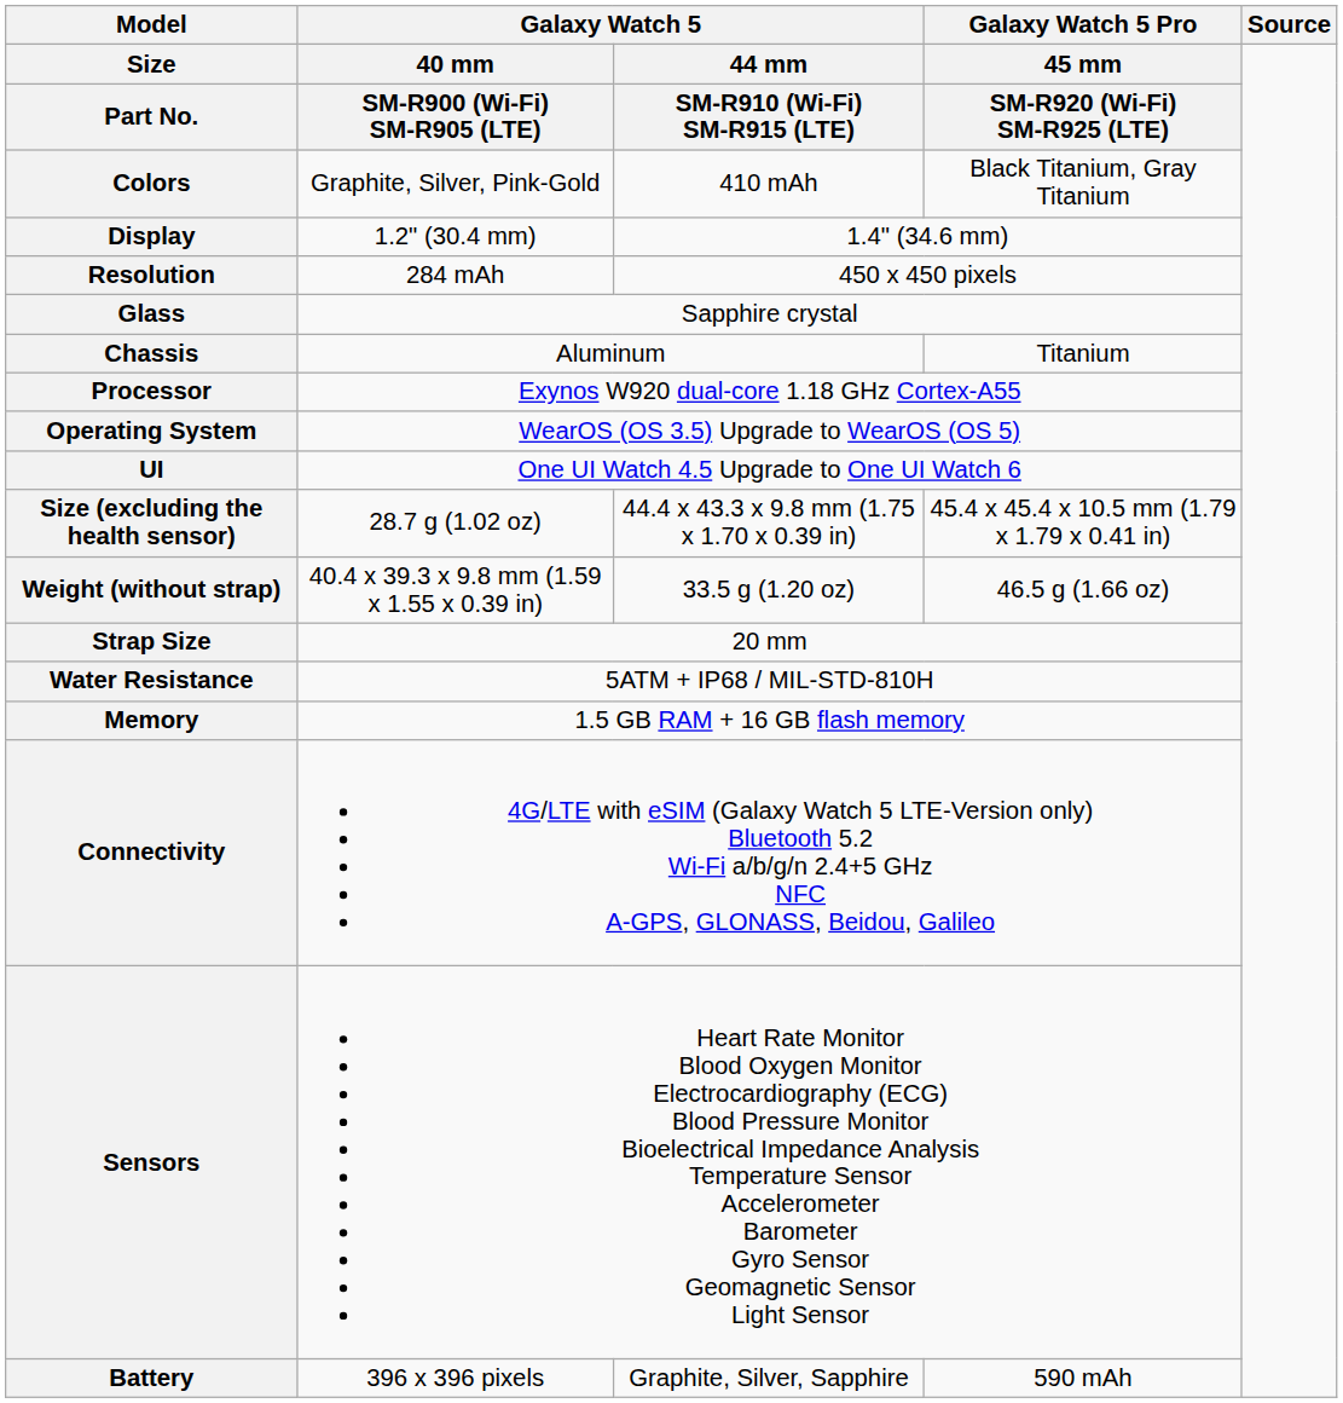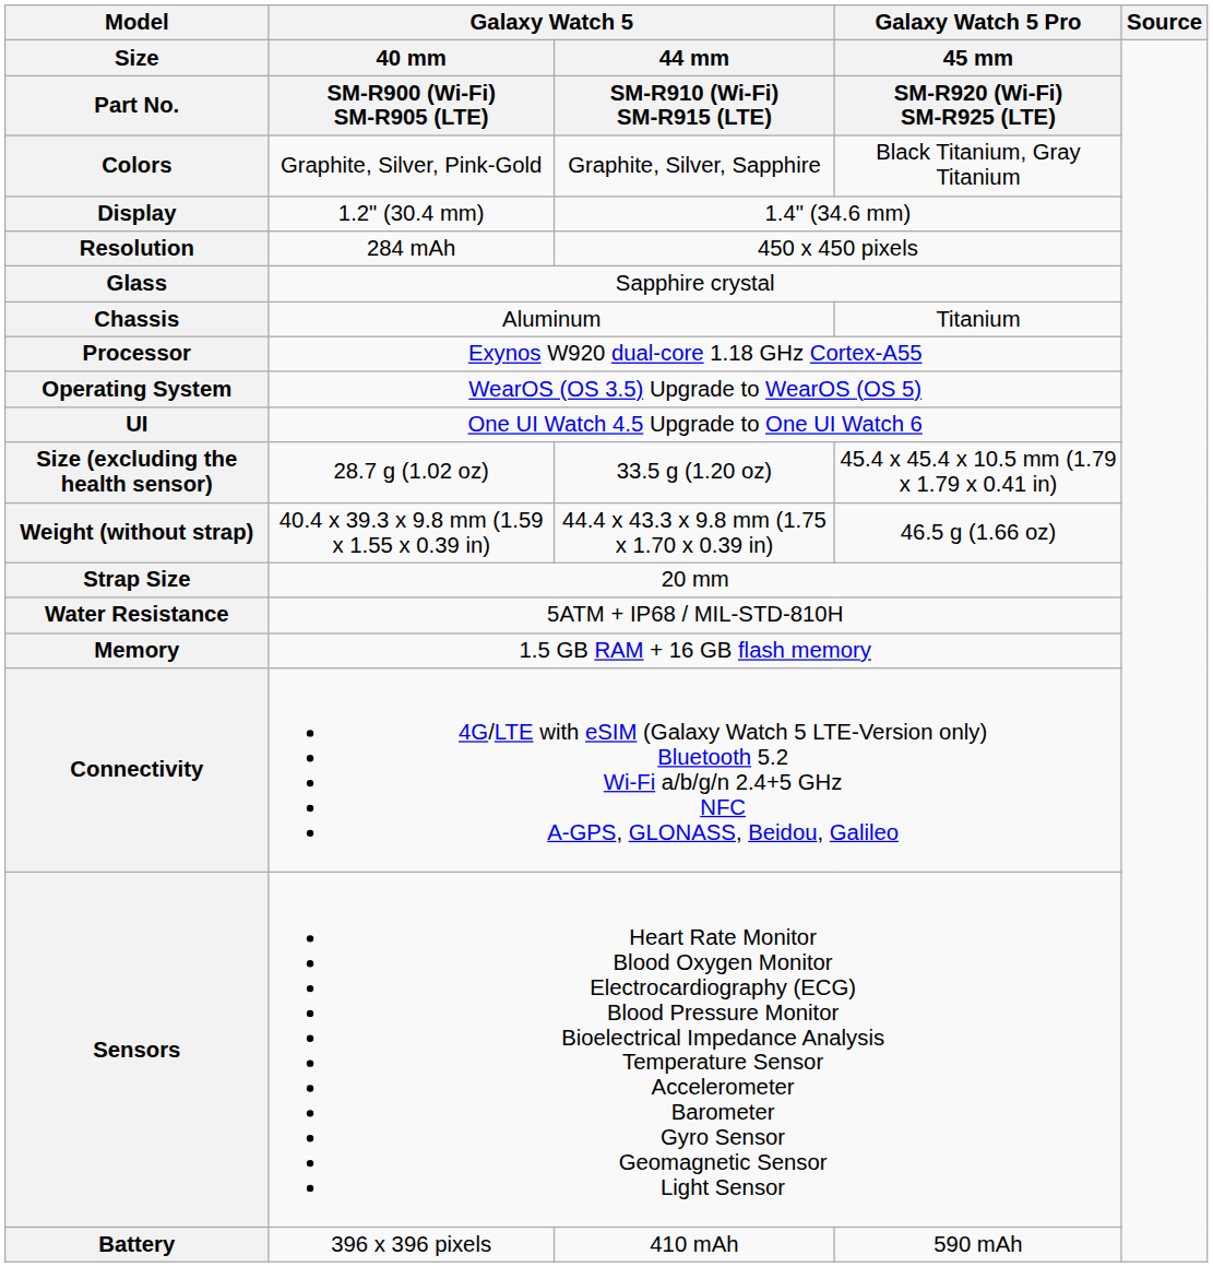Colors | column 3: 410 mAh -> Graphite, Silver, Sapphire
Size (excluding the health sensor) | column 3: 44.4 x 43.3 x 9.8 mm (1.75 x 1.70 x 0.39 in) -> 33.5 g (1.20 oz)
Weight (without strap) | column 3: 33.5 g (1.20 oz) -> 44.4 x 43.3 x 9.8 mm (1.75 x 1.70 x 0.39 in)
Battery | column 3: Graphite, Silver, Sapphire -> 410 mAh
